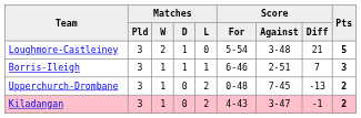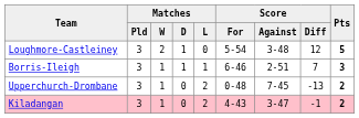Loughmore-Castleiney | Score / Diff: 21 -> 12
